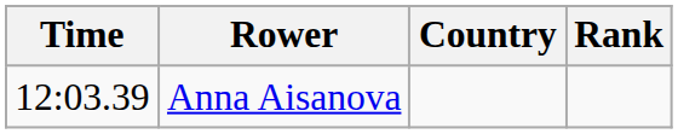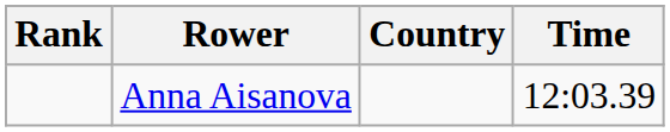columns swapped: Rank <-> Time
